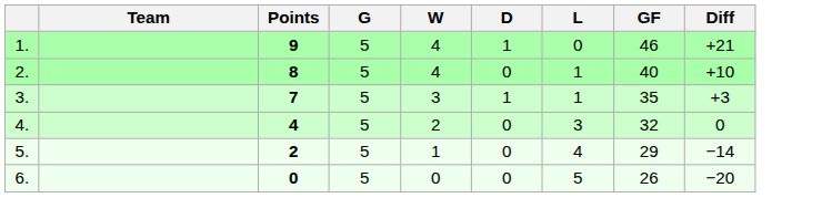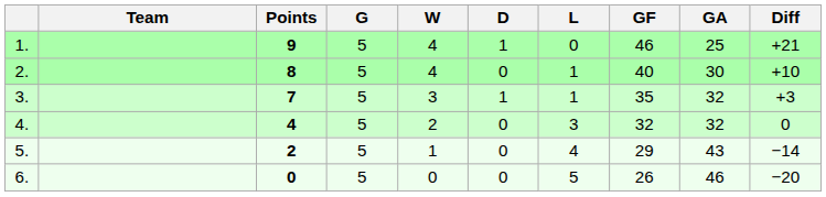+ column: GA | 25 | 30 | 32 | 32 | 43 | 46
